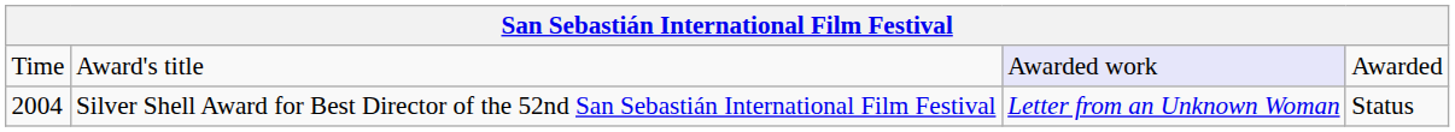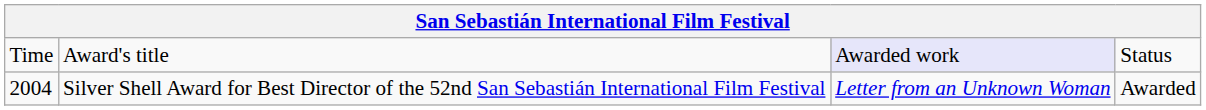Time | column 4: Awarded -> Status
2004 | column 4: Status -> Awarded
